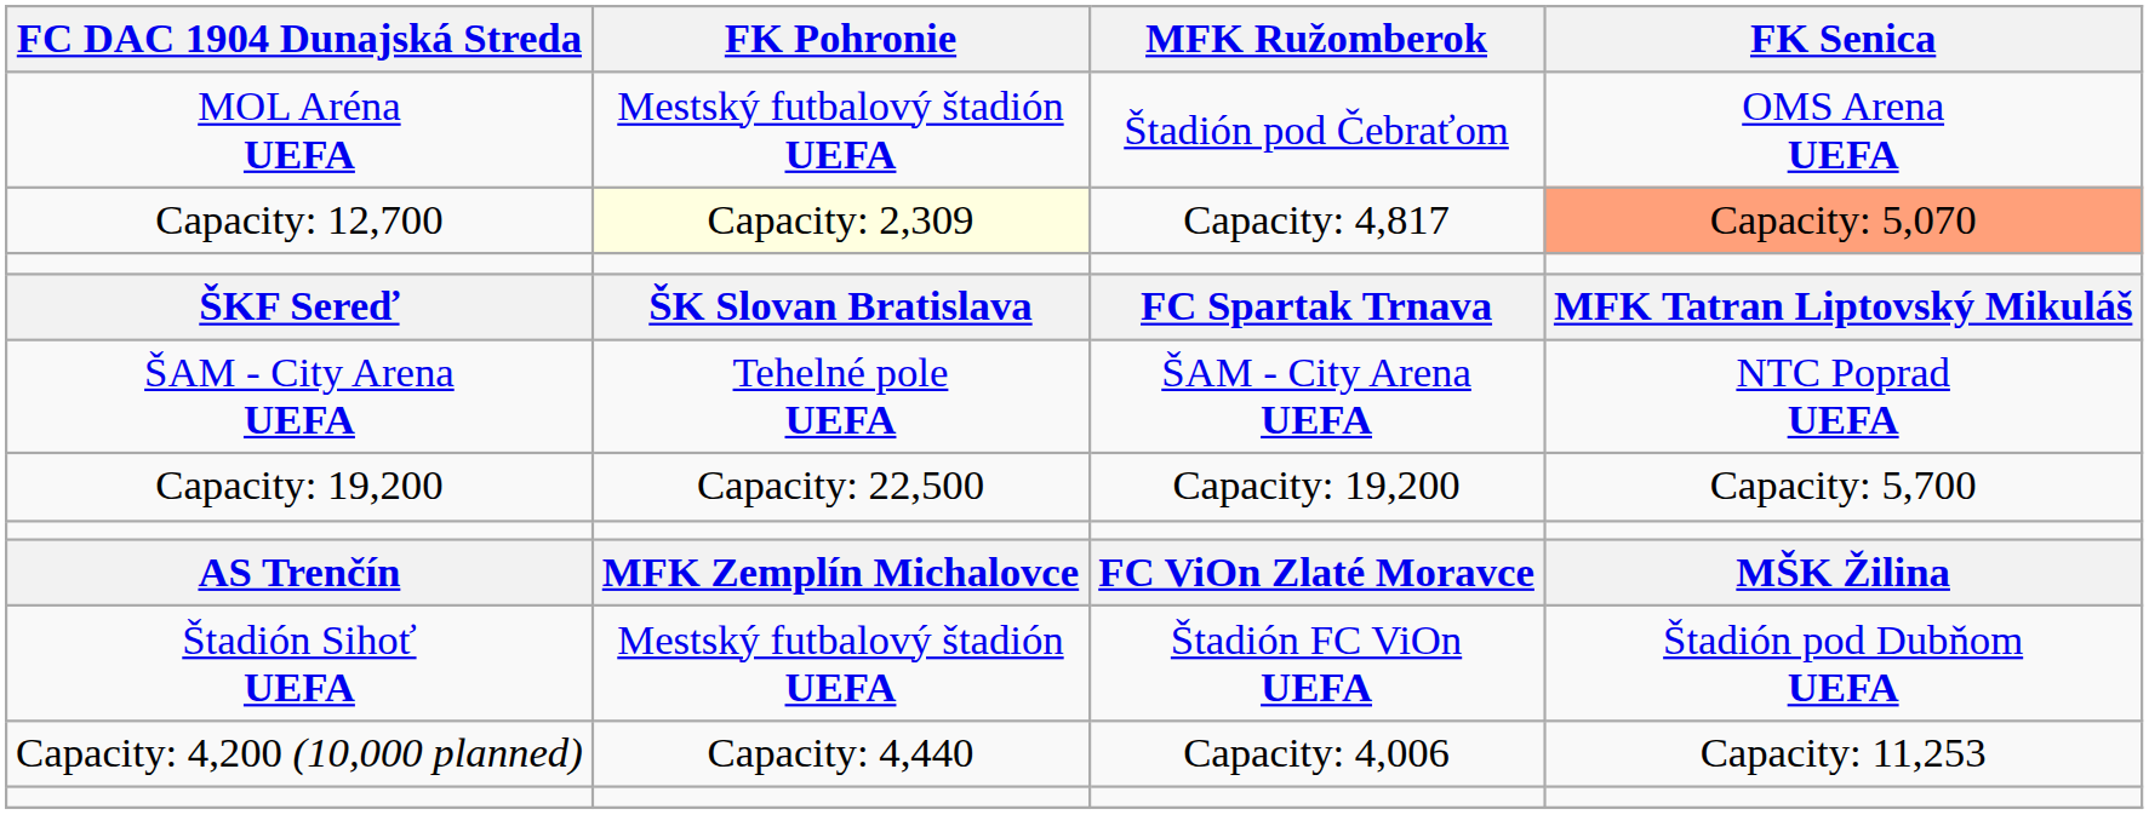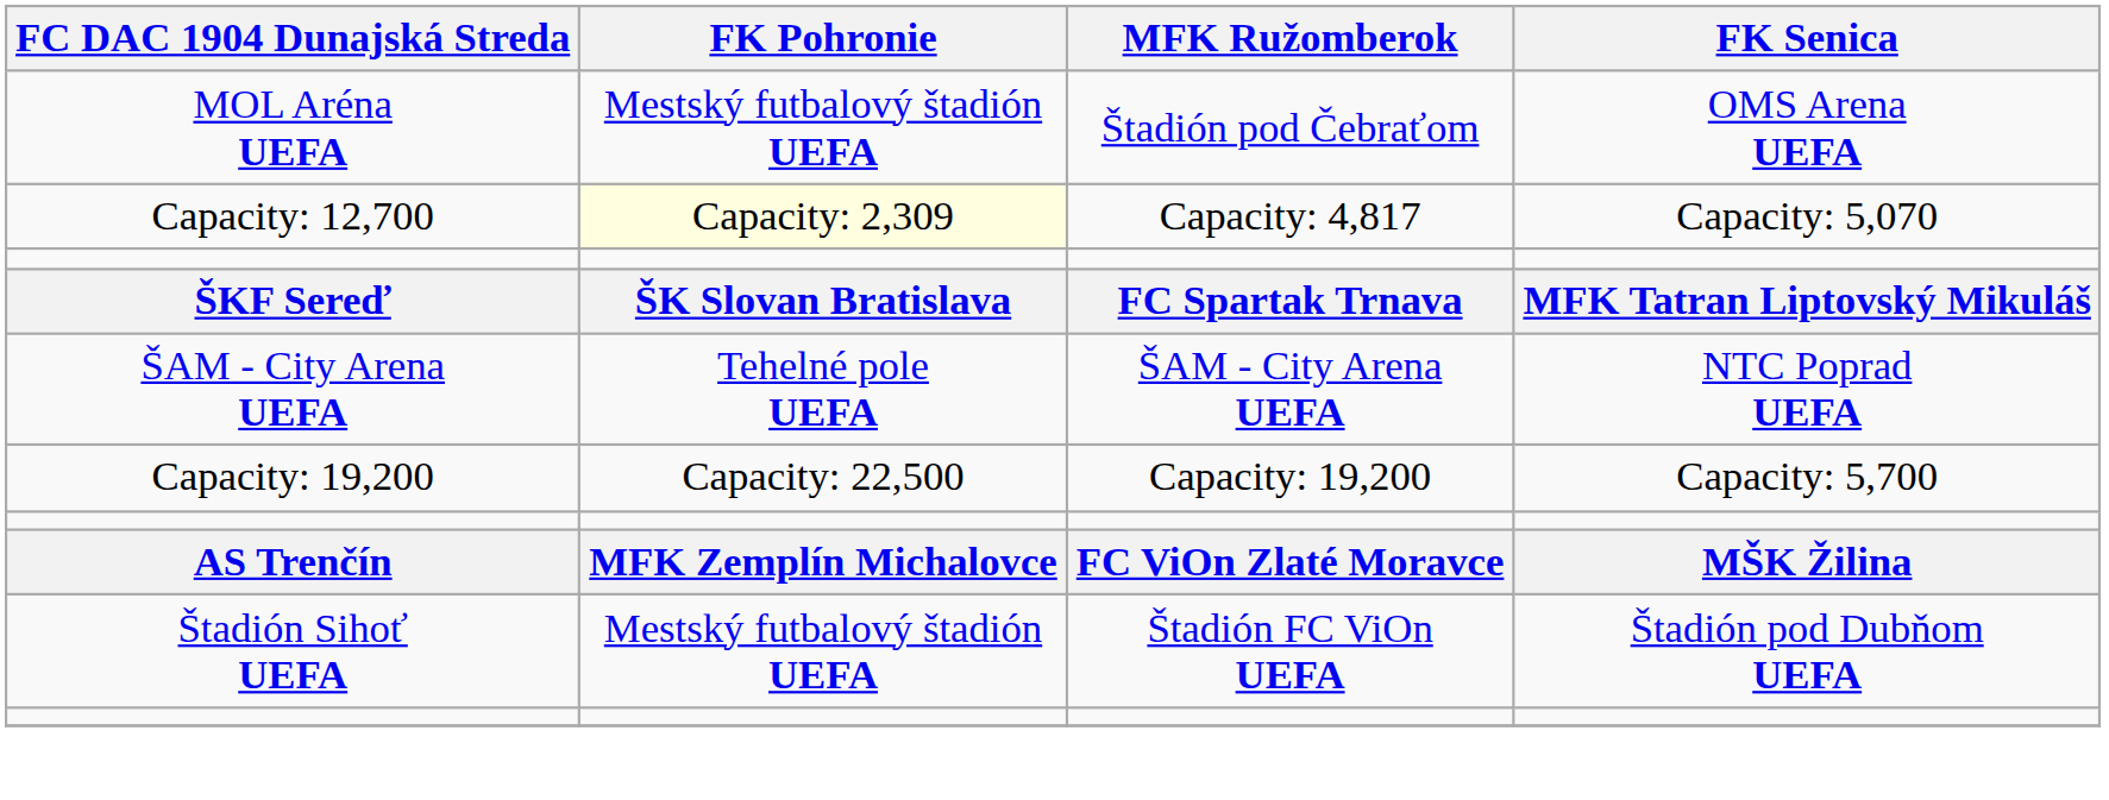Capacity: 12,700 | FK Senica: lightsalmon background -> no background
- row: Capacity: 4,200 (10,000 planned) | Capacity: 4,440 | Capacity: 4,006 | Capacity: 11,253
